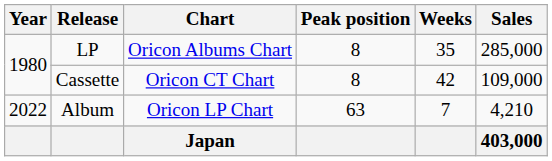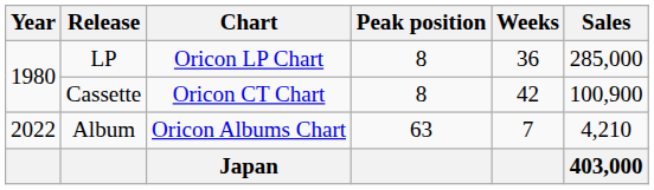LP | Chart: Oricon Albums Chart -> Oricon LP Chart
LP | Weeks: 35 -> 36
Cassette | Sales: 109,000 -> 100,900
Album | Chart: Oricon LP Chart -> Oricon Albums Chart
